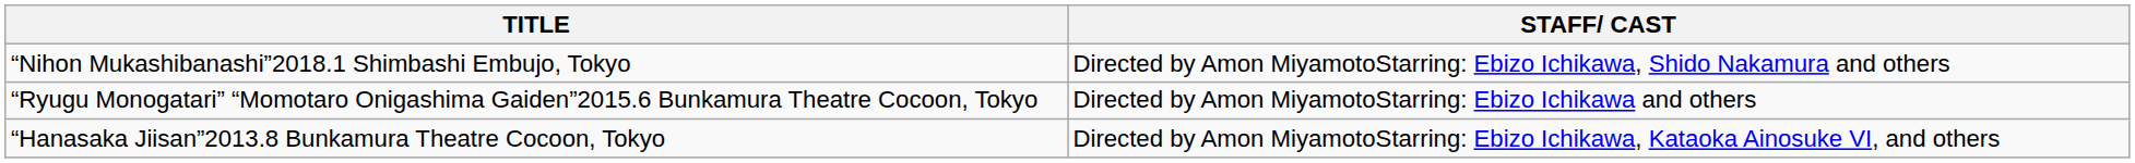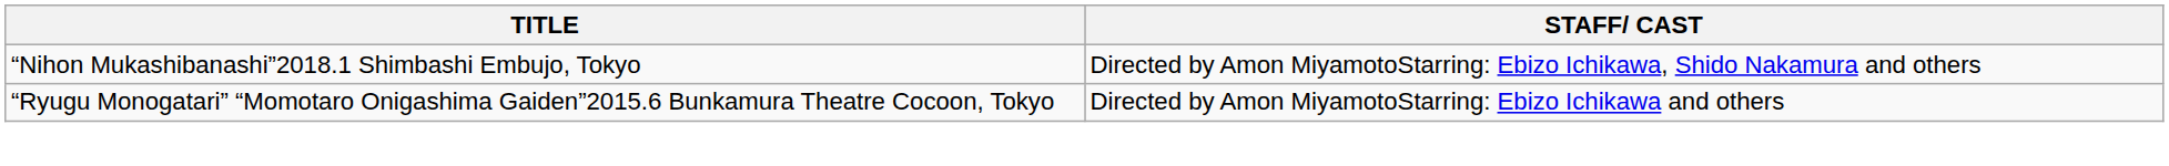- row: “Hanasaka Jiisan”2013.8 Bunkamura Theatre Cocoon, Tokyo | Directed by Amon MiyamotoStarring: Ebizo Ichikawa, Kataoka Ainosuke VI, and others
